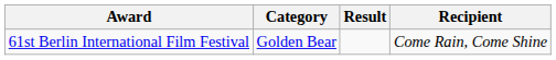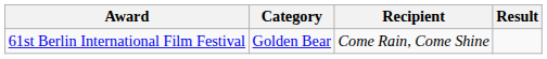columns swapped: Recipient <-> Result
